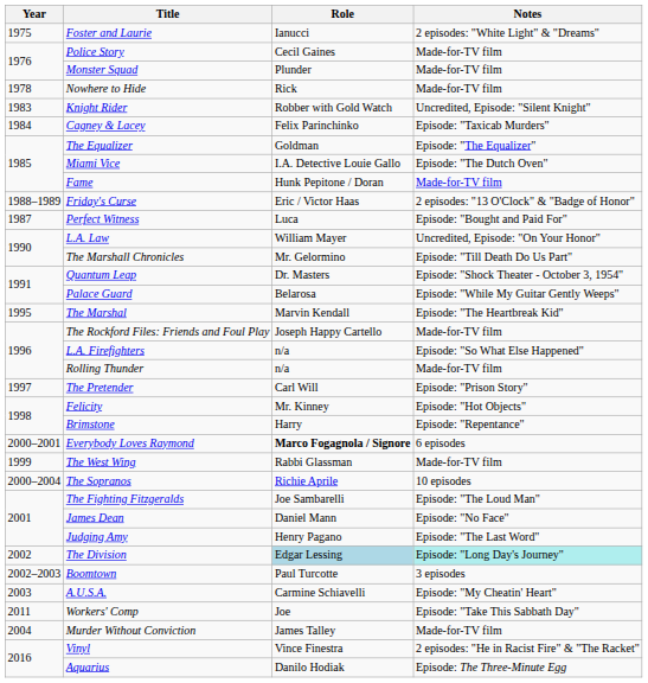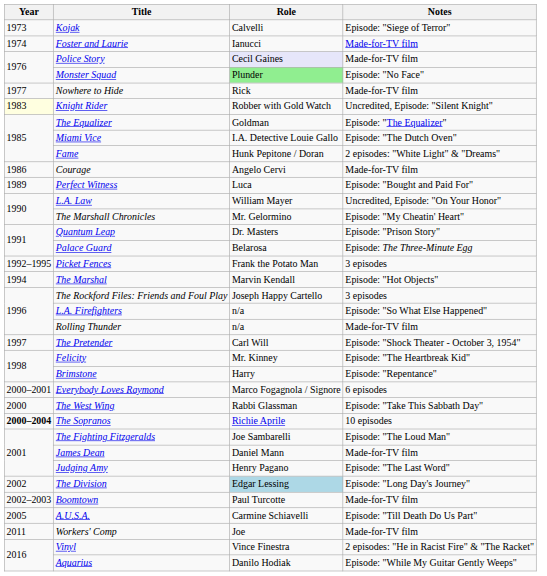+ row: 1973 | Kojak | Calvelli | Episode: "Siege of Terror"
Foster and Laurie | Year: 1975 -> 1974
Foster and Laurie | Notes: 2 episodes: "White Light" & "Dreams" -> Made-for-TV film
Police Story | Role: no background -> lavender background
Monster Squad | Role: no background -> lightgreen background
Monster Squad | Notes: Made-for-TV film -> Episode: "No Face"
Nowhere to Hide | Year: 1978 -> 1977
Knight Rider | Year: no background -> lightyellow background
- row: 1984 | Cagney & Lacey | Felix Parinchinko | Episode: "Taxicab Murders"
Fame | Notes: Made-for-TV film -> 2 episodes: "White Light" & "Dreams"
+ row: 1986 | Courage | Angelo Cervi | Made-for-TV film
- row: 1988–1989 | Friday's Curse | Eric / Victor Haas | 2 episodes: "13 O'Clock" & "Badge of Honor"
Perfect Witness | Year: 1987 -> 1989
The Marshall Chronicles | Notes: Episode: "Till Death Do Us Part" -> Episode: "My Cheatin' Heart"
Quantum Leap | Notes: Episode: "Shock Theater - October 3, 1954" -> Episode: "Prison Story"
Palace Guard | Notes: Episode: "While My Guitar Gently Weeps" -> Episode: The Three-Minute Egg
+ row: 1992–1995 | Picket Fences | Frank the Potato Man | 3 episodes
The Marshal | Year: 1995 -> 1994
The Marshal | Notes: Episode: "The Heartbreak Kid" -> Episode: "Hot Objects"
The Rockford Files: Friends and Foul Play | Notes: Made-for-TV film -> 3 episodes
The Pretender | Notes: Episode: "Prison Story" -> Episode: "Shock Theater - October 3, 1954"
Felicity | Notes: Episode: "Hot Objects" -> Episode: "The Heartbreak Kid"
Everybody Loves Raymond | Role: bold -> normal
The West Wing | Year: 1999 -> 2000
The West Wing | Notes: Made-for-TV film -> Episode: "Take This Sabbath Day"
The Sopranos | Year: normal -> bold
James Dean | Notes: Episode: "No Face" -> Made-for-TV film
The Division | Notes: paleturquoise background -> no background
Boomtown | Notes: 3 episodes -> Made-for-TV film
A.U.S.A. | Year: 2003 -> 2005
A.U.S.A. | Notes: Episode: "My Cheatin' Heart" -> Episode: "Till Death Do Us Part"
Workers' Comp | Notes: Episode: "Take This Sabbath Day" -> Made-for-TV film
- row: 2004 | Murder Without Conviction | James Talley | Made-for-TV film
Aquarius | Notes: Episode: The Three-Minute Egg -> Episode: "While My Guitar Gently Weeps"
